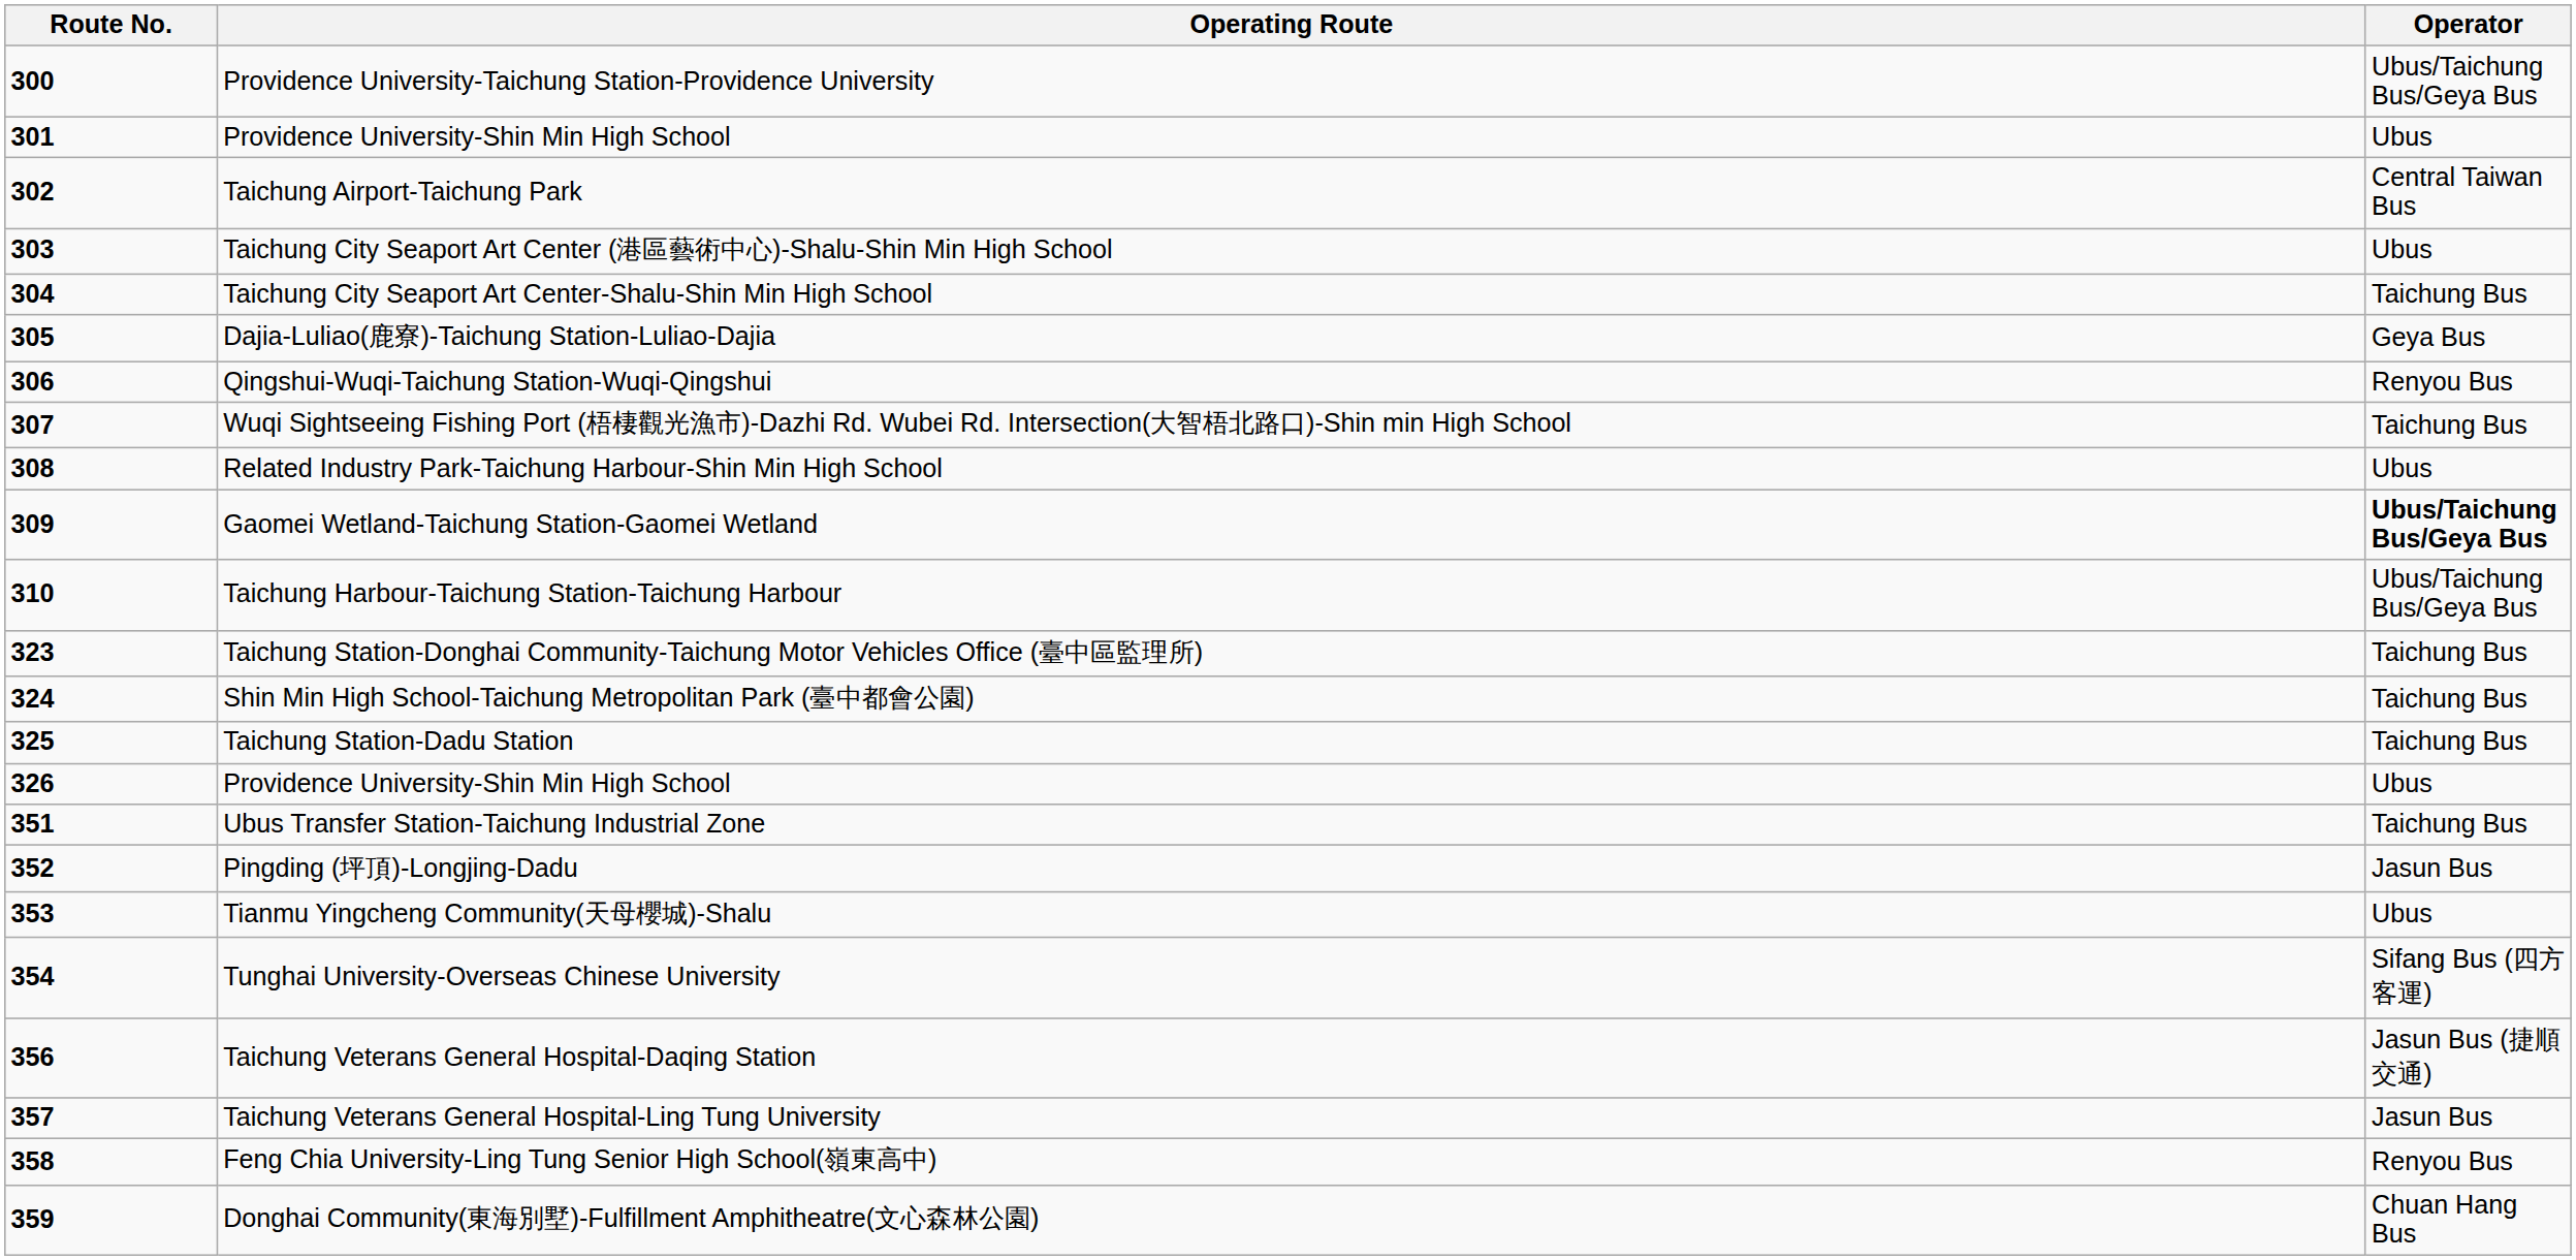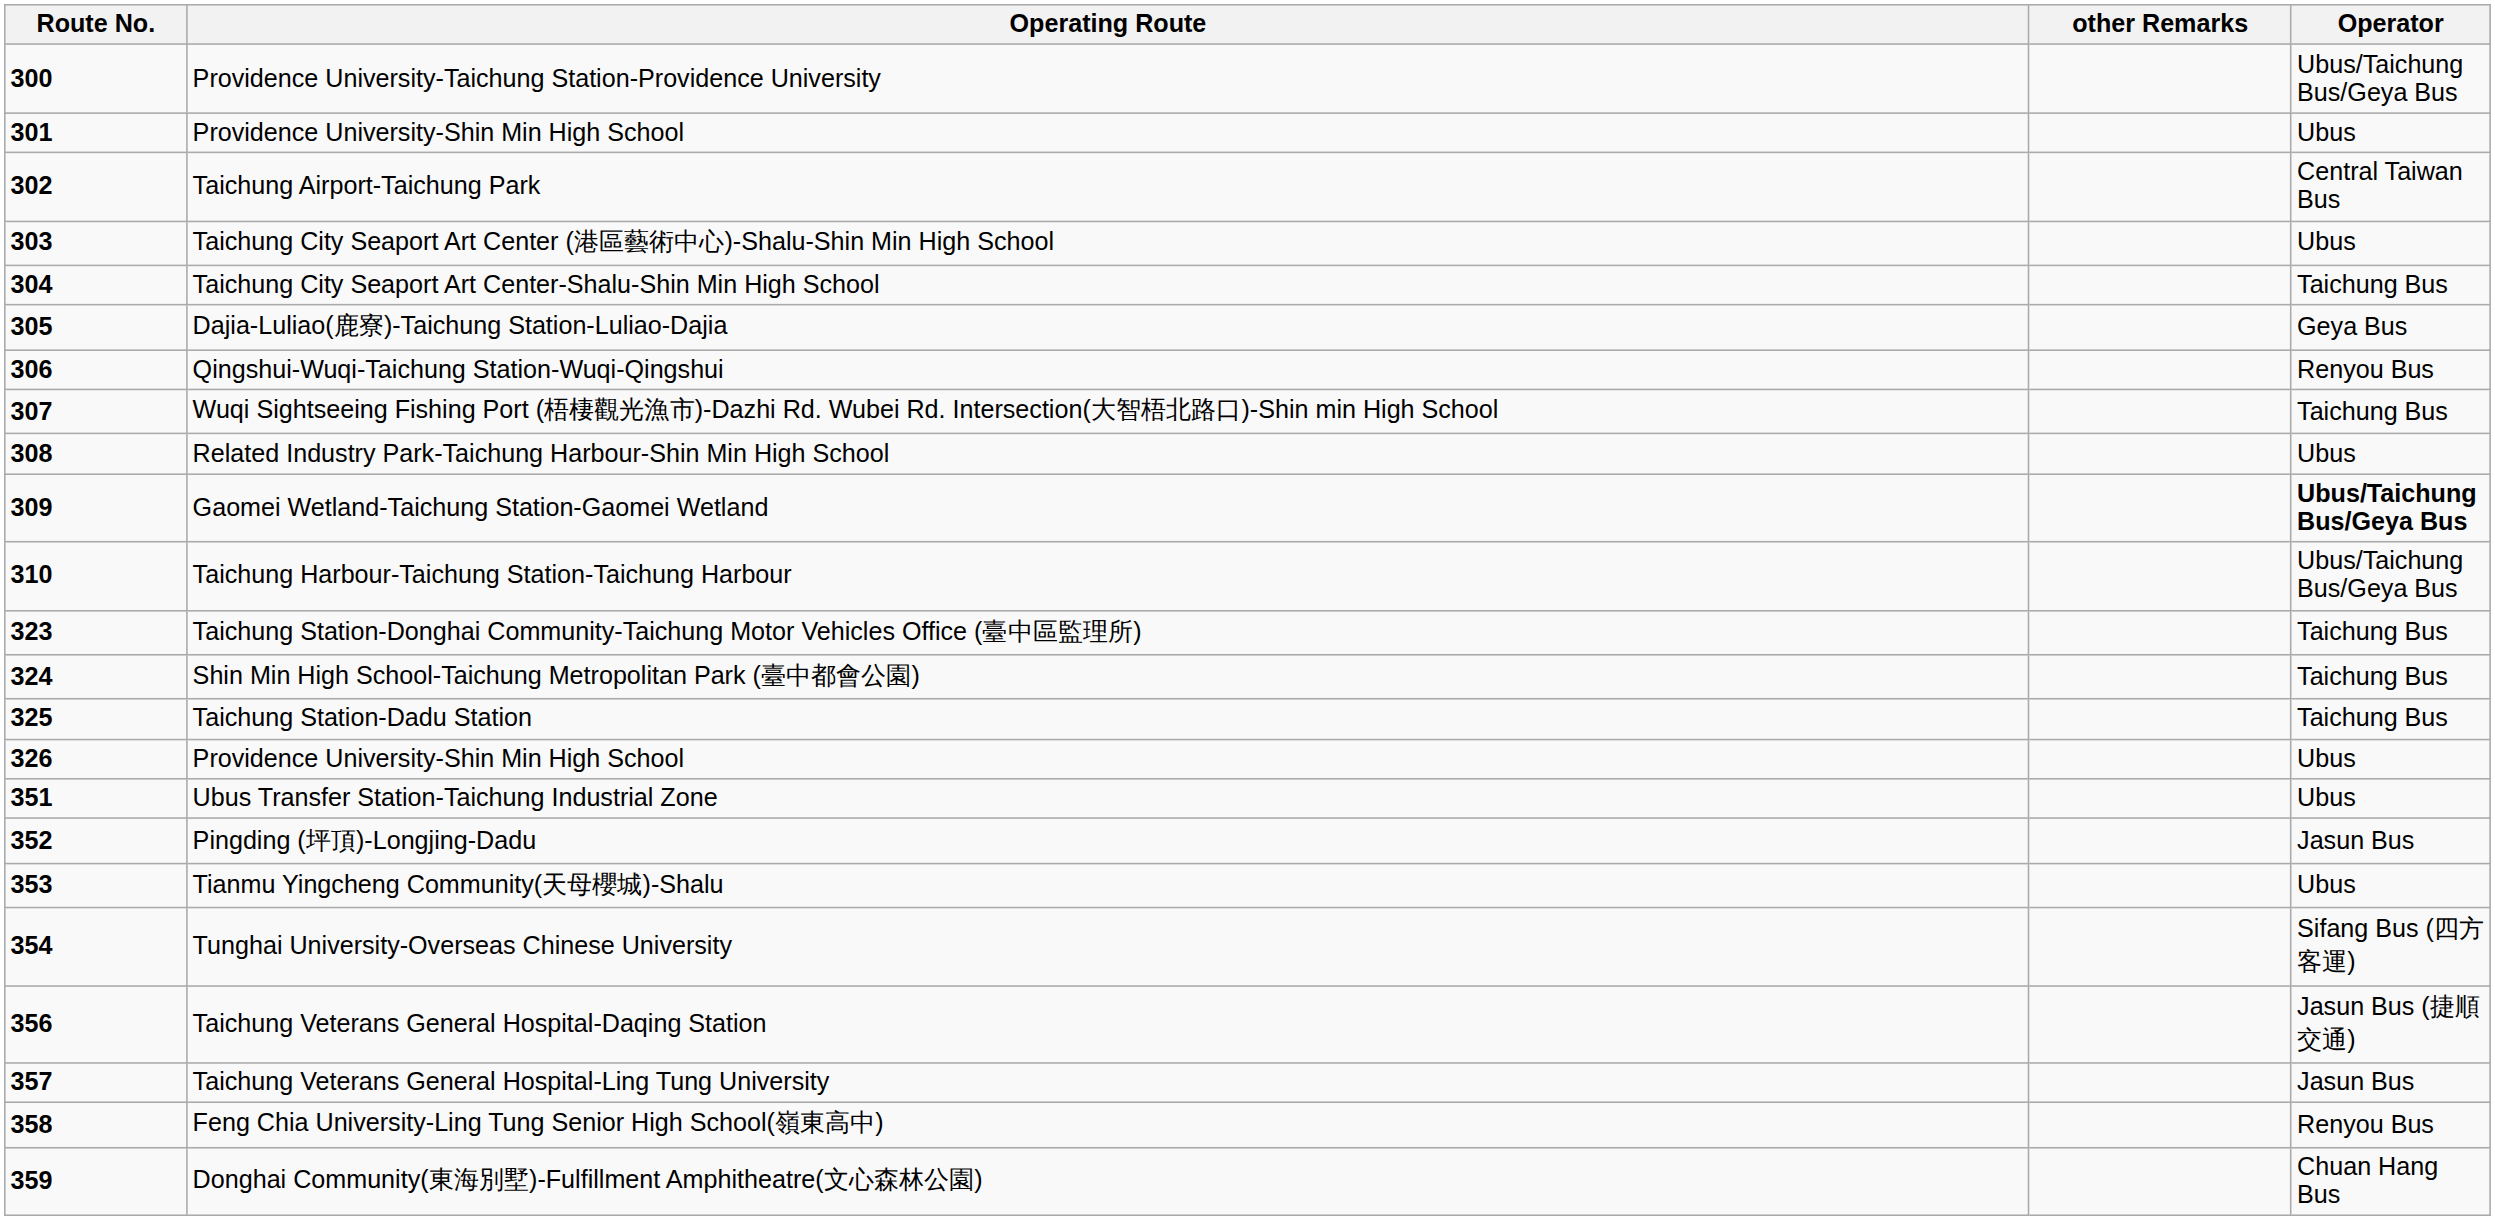+ column: other Remarks
Ubus Transfer Station-Taichung Industrial Zone | Operator: Taichung Bus -> Ubus
